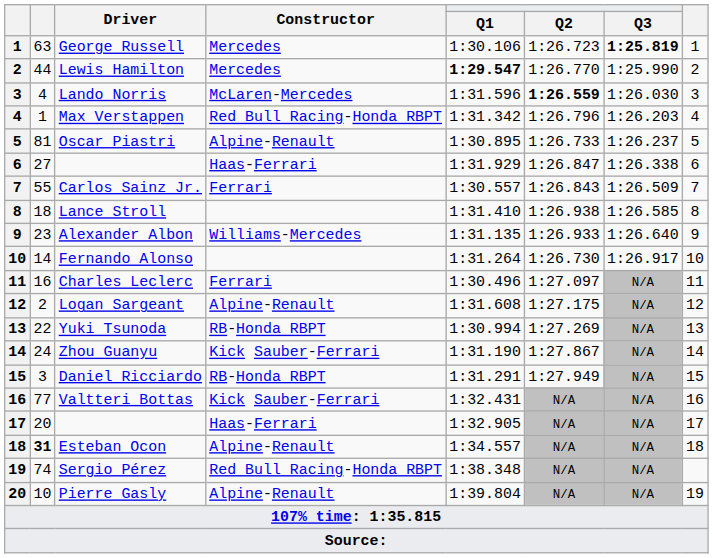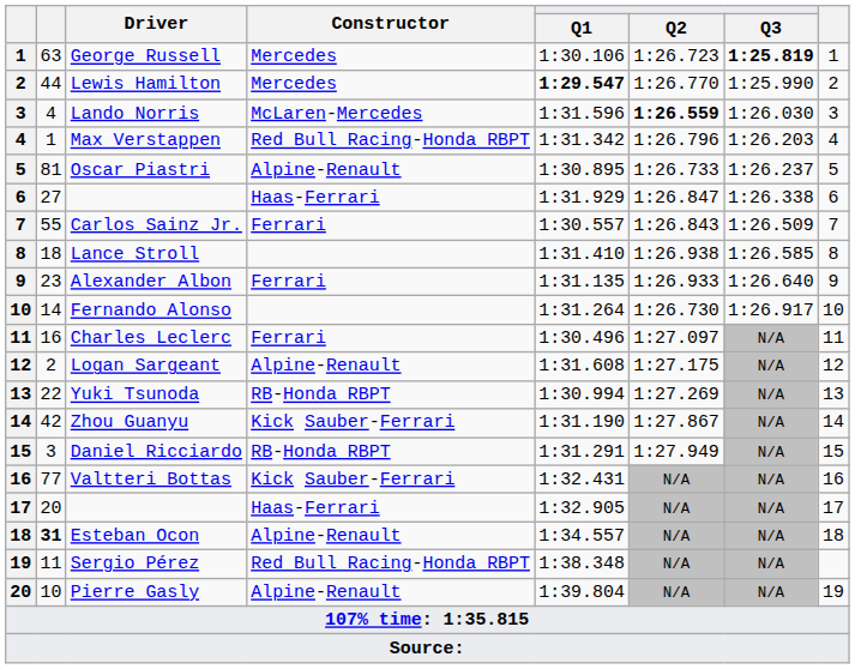Alexander Albon | Constructor: Williams-Mercedes -> Ferrari
Zhou Guanyu | column 2: 24 -> 42
Sergio Pérez | column 2: 74 -> 11
